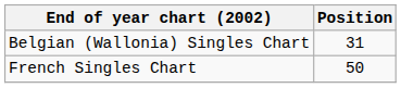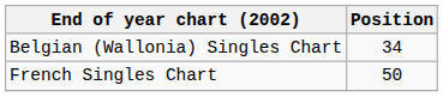Belgian (Wallonia) Singles Chart | Position: 31 -> 34
